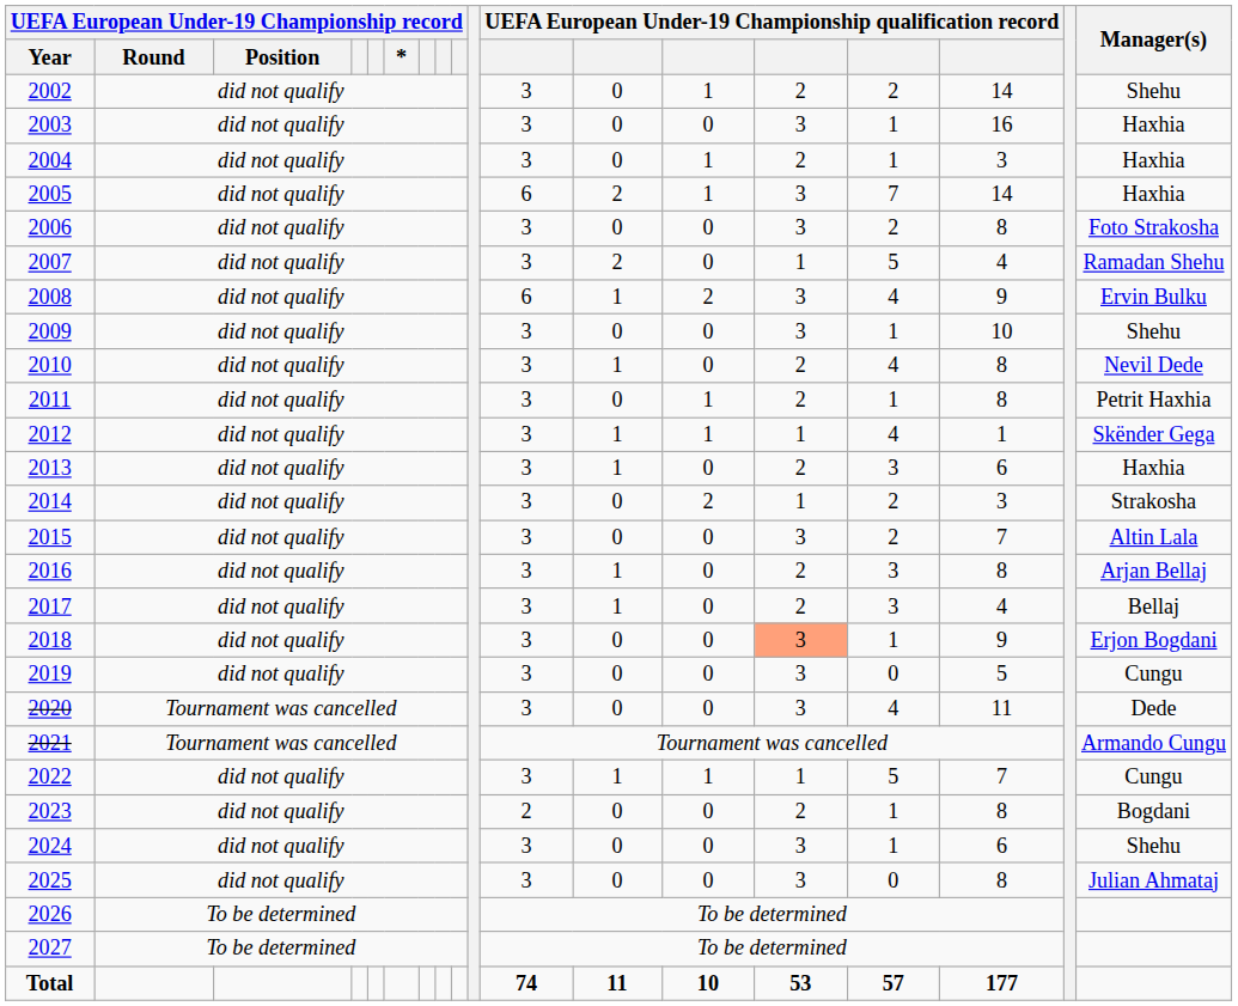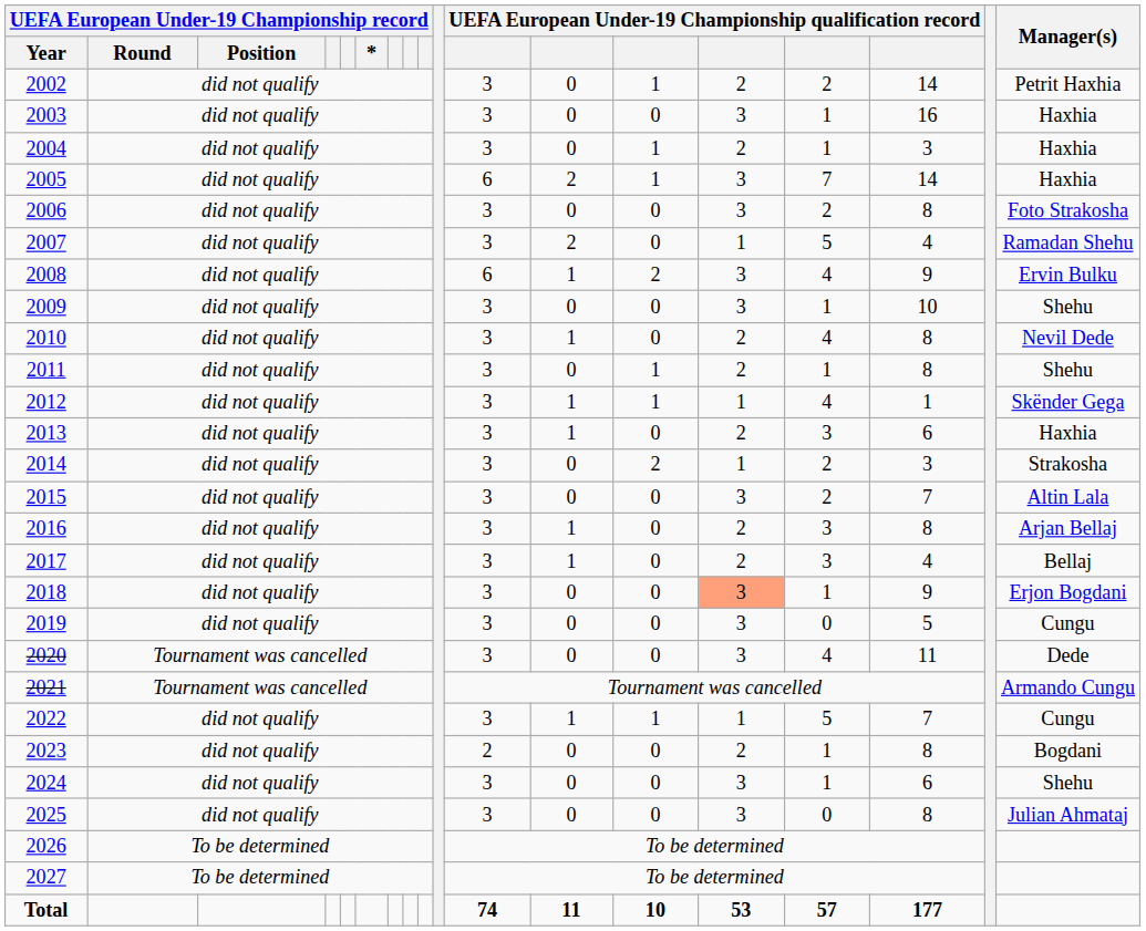2002 | Manager(s): Shehu -> Petrit Haxhia
2011 | Manager(s): Petrit Haxhia -> Shehu
